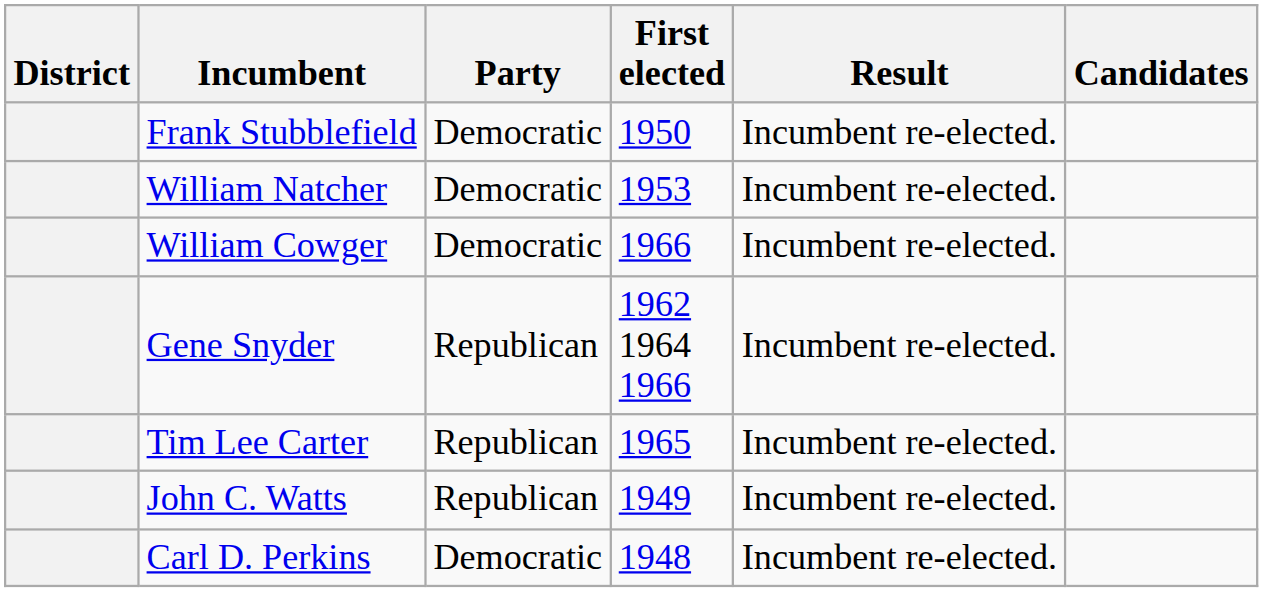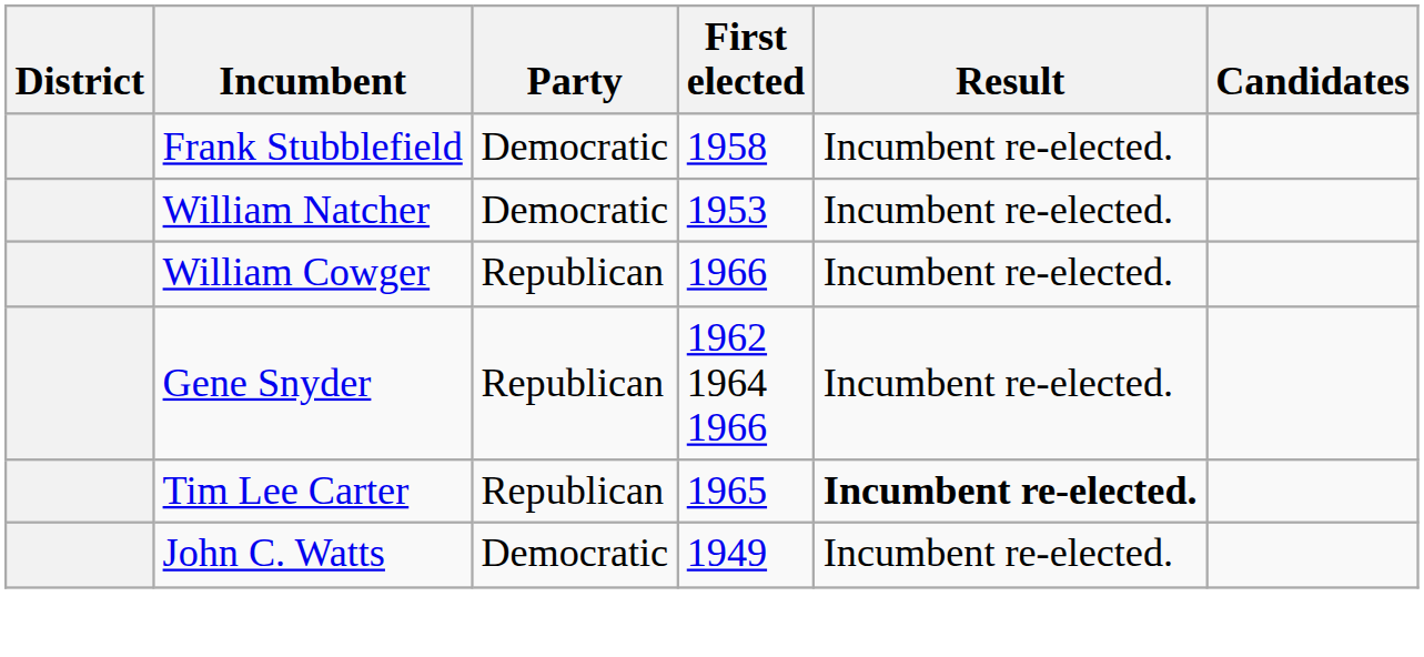Frank Stubblefield | First elected: 1950 -> 1958
William Cowger | Party: Democratic -> Republican
Tim Lee Carter | Result: normal -> bold
John C. Watts | Party: Republican -> Democratic
- row: Carl D. Perkins | Democratic | 1948 | Incumbent re-elected.
